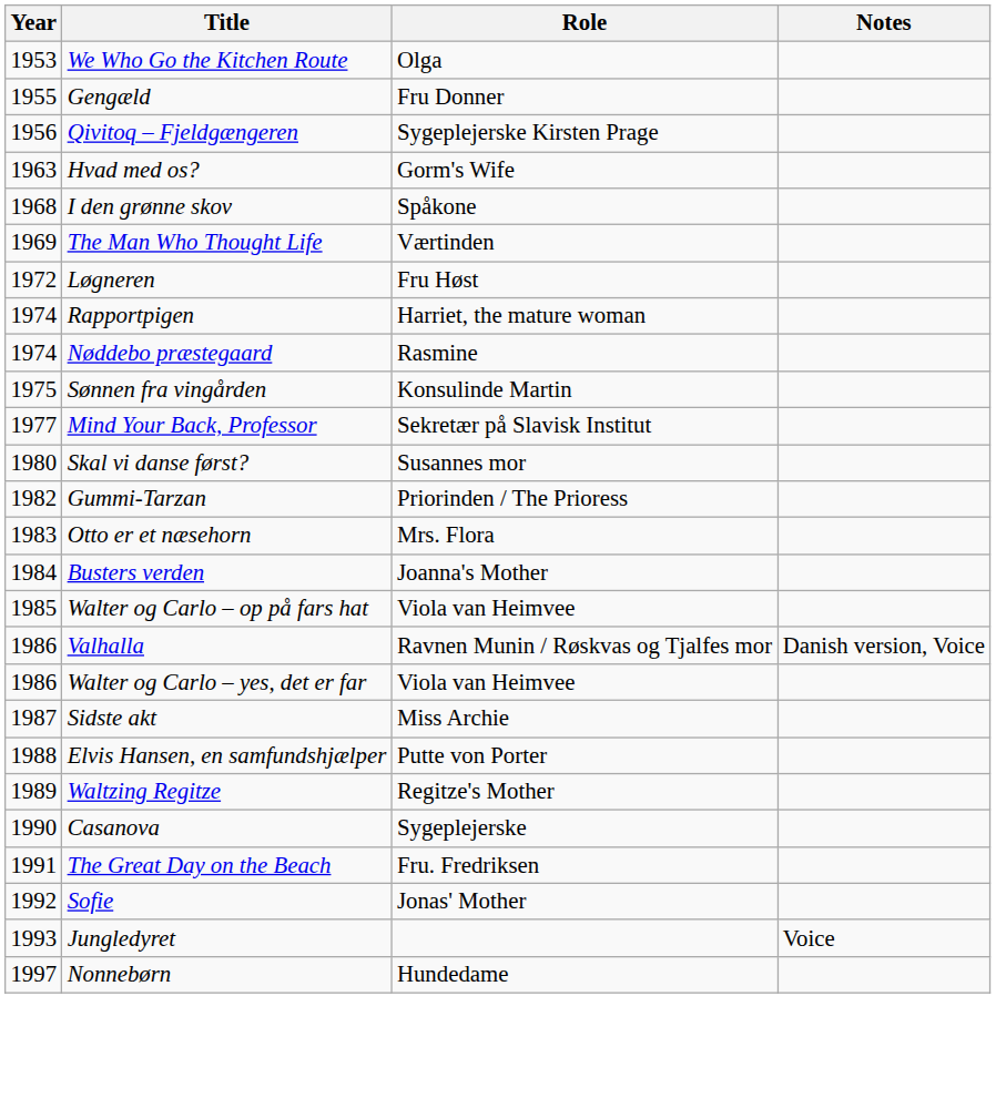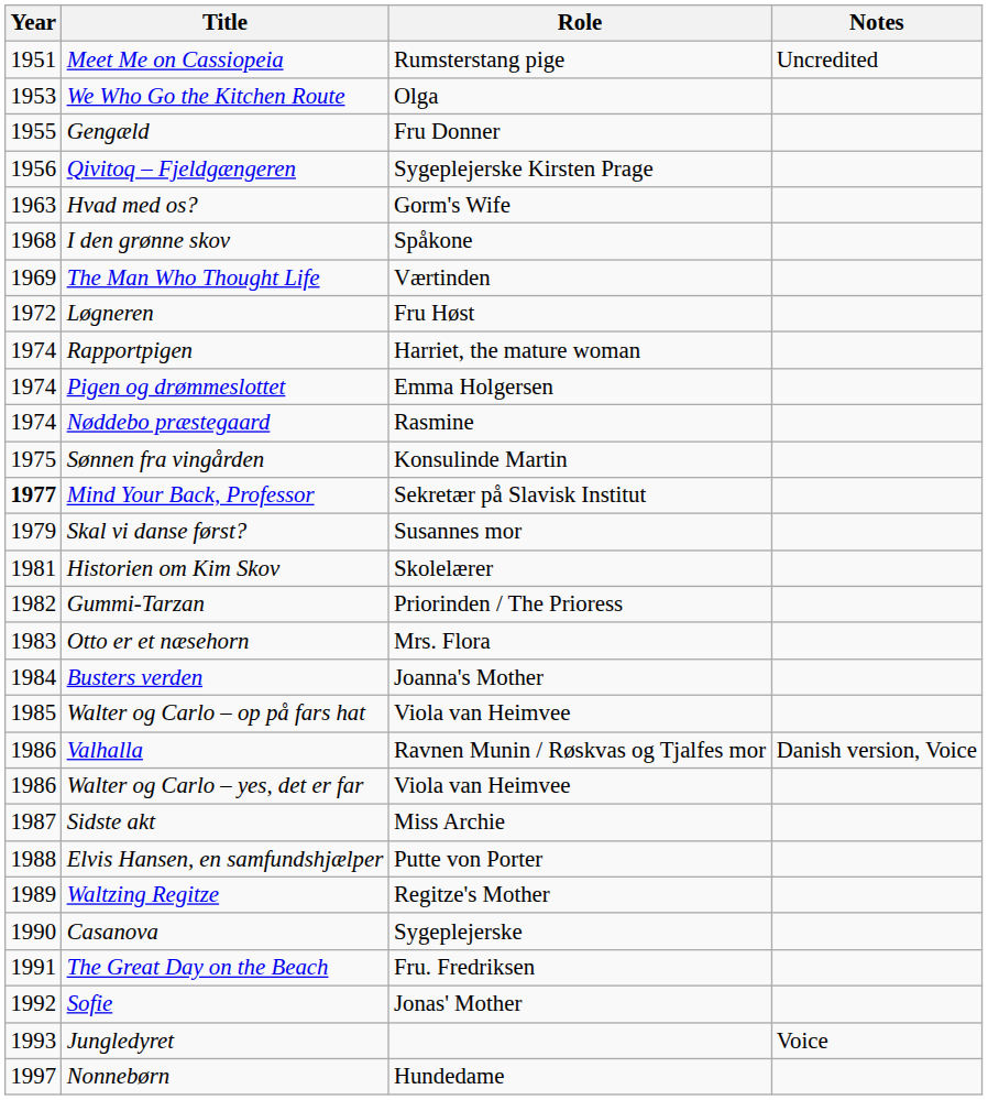+ row: 1951 | Meet Me on Cassiopeia | Rumsterstang pige | Uncredited
+ row: 1974 | Pigen og drømmeslottet | Emma Holgersen
Mind Your Back, Professor | Year: normal -> bold
Skal vi danse først? | Year: 1980 -> 1979
+ row: 1981 | Historien om Kim Skov | Skolelærer
